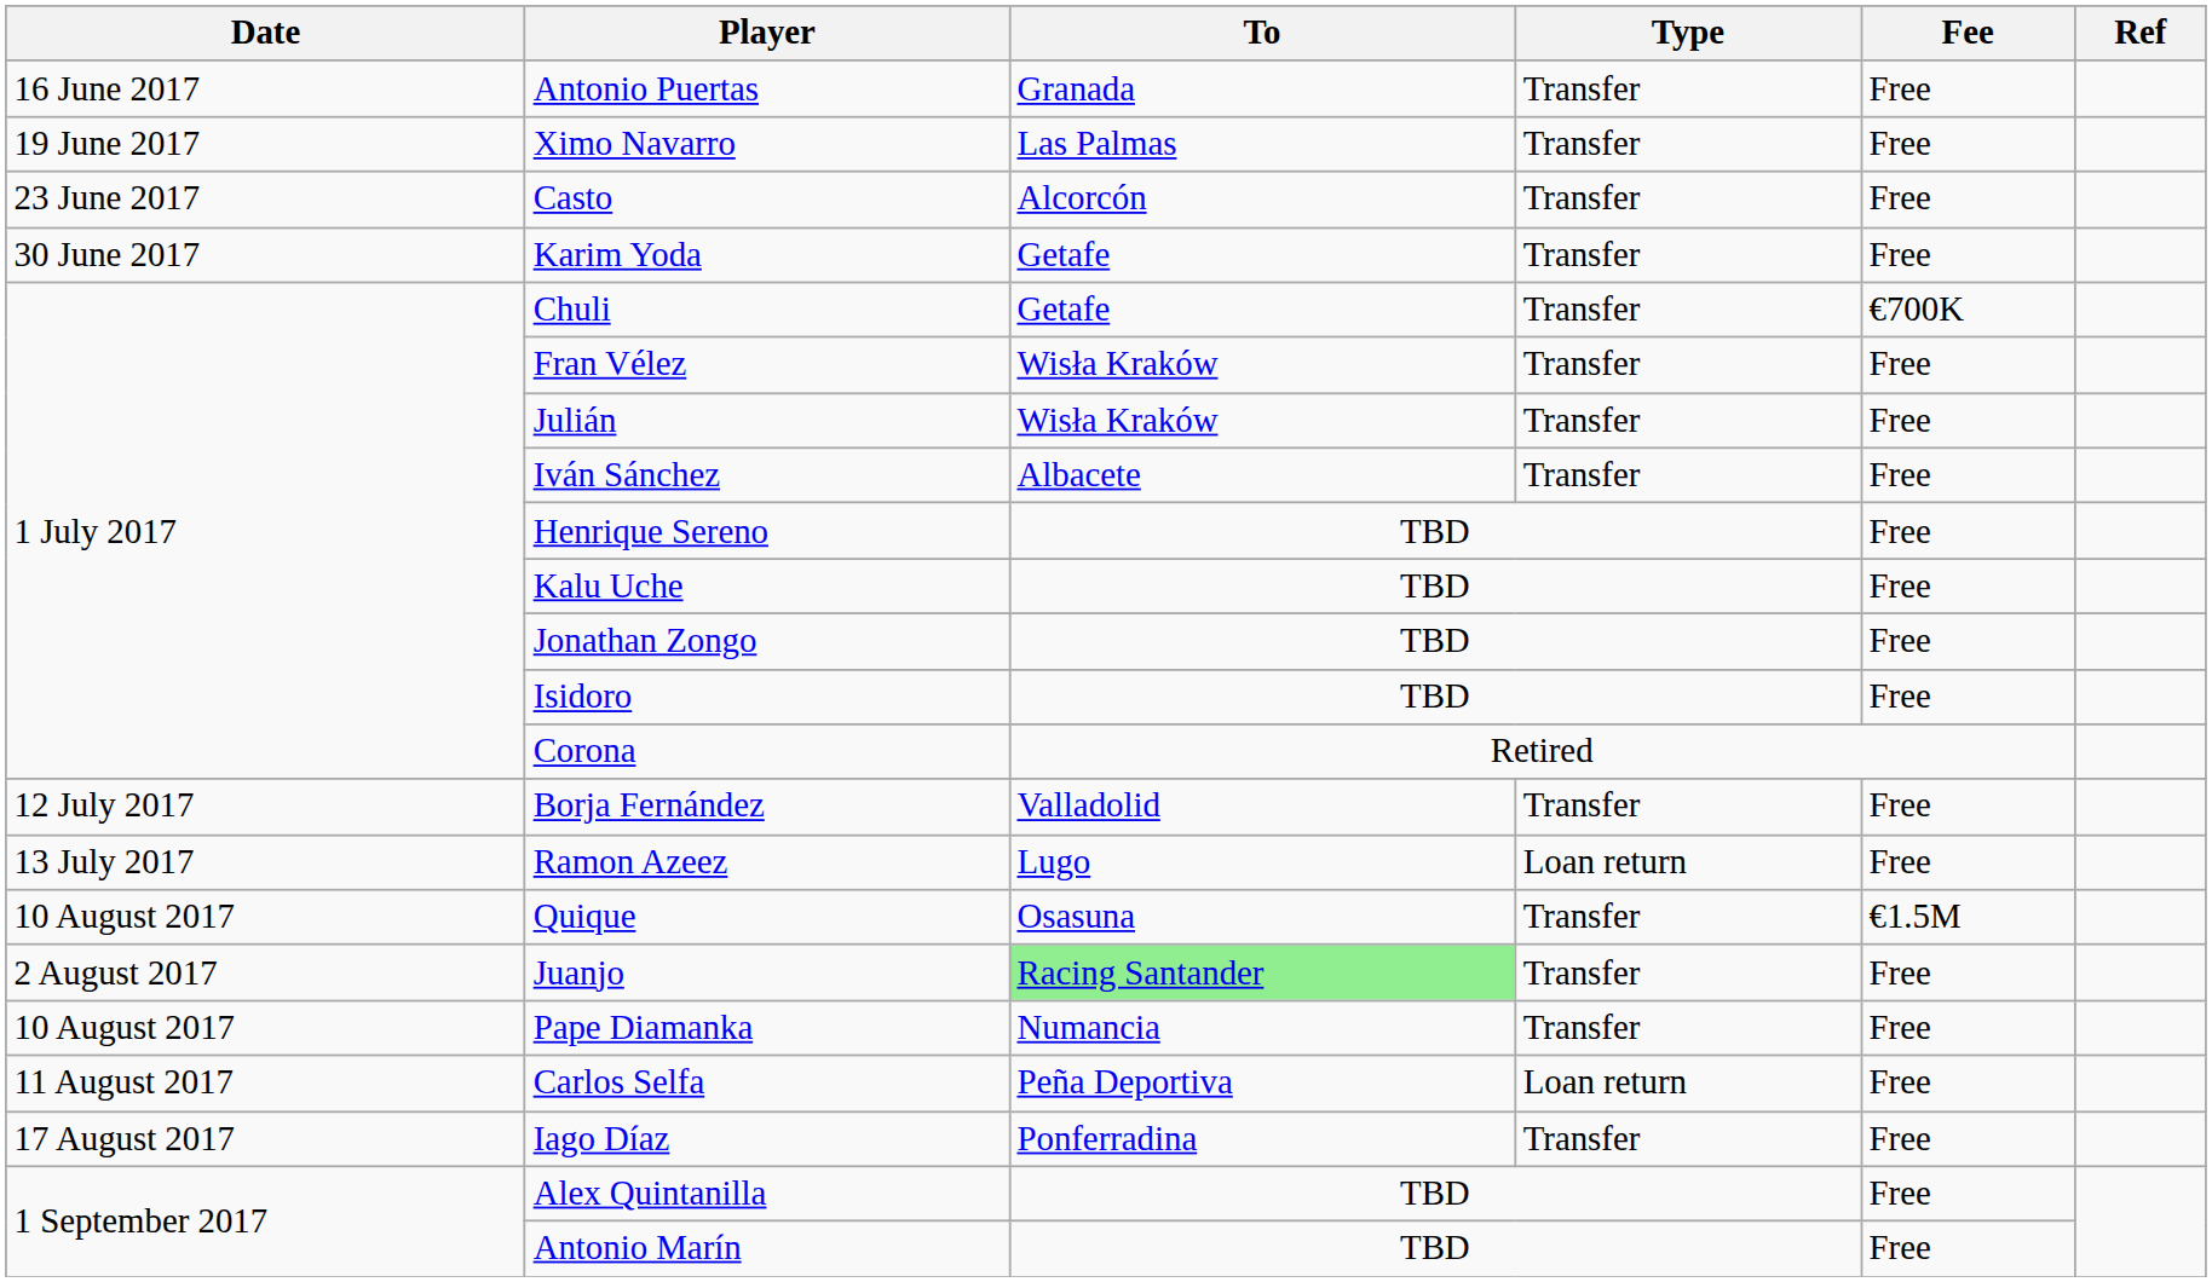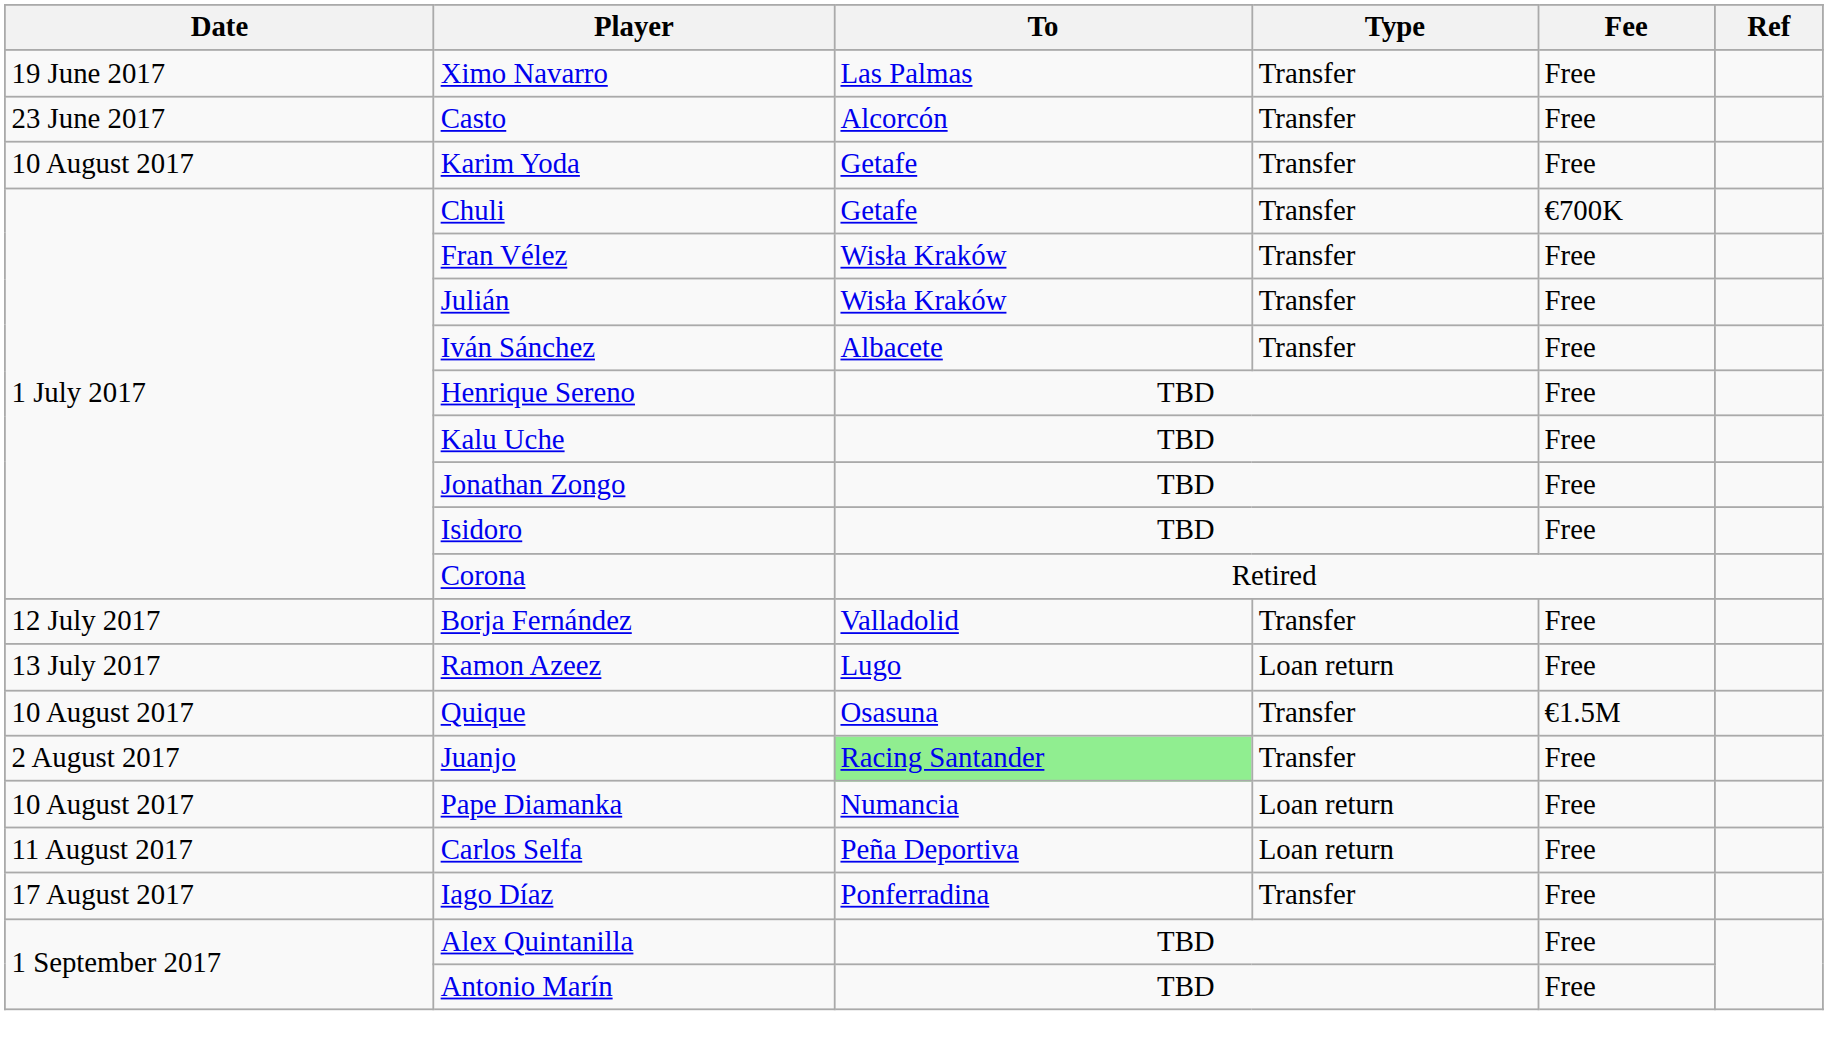- row: 16 June 2017 | Antonio Puertas | Granada | Transfer | Free
Karim Yoda | Date: 30 June 2017 -> 10 August 2017
Pape Diamanka | Type: Transfer -> Loan return
